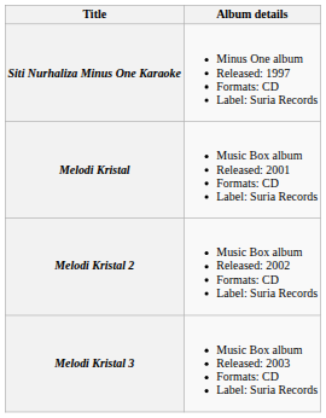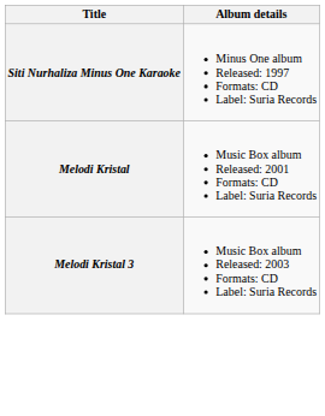- row: Melodi Kristal 2 | Music Box album Released: 2002 Formats: CD Label: Suria Records
